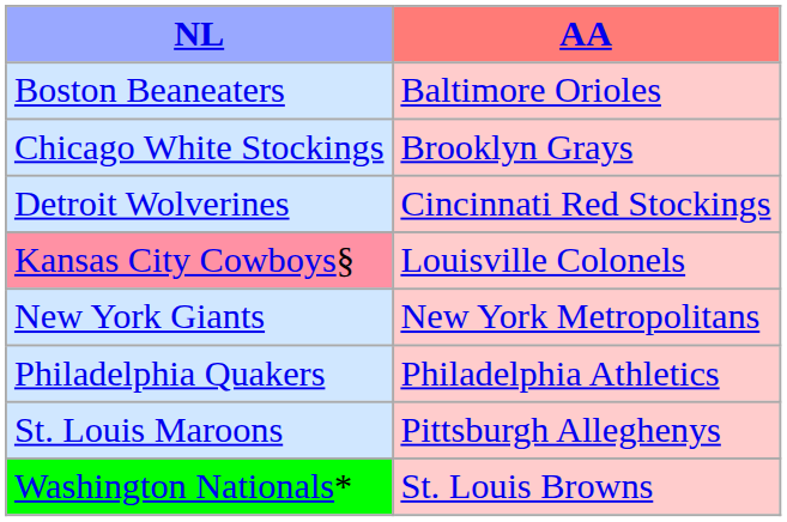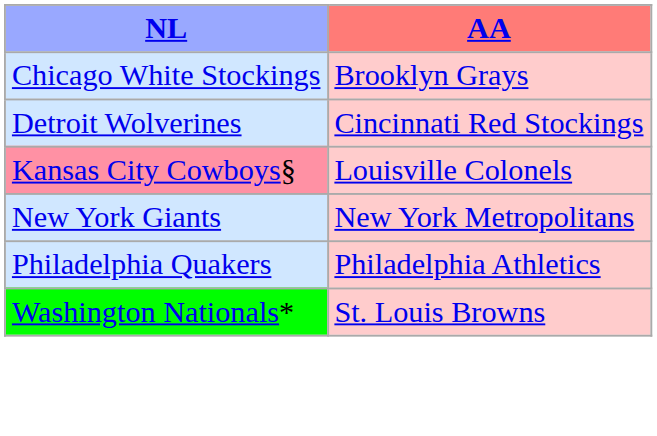- row: Boston Beaneaters | Baltimore Orioles
- row: St. Louis Maroons | Pittsburgh Alleghenys
